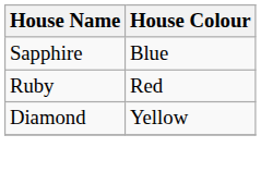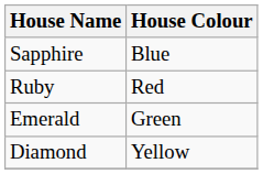+ row: Emerald | Green
